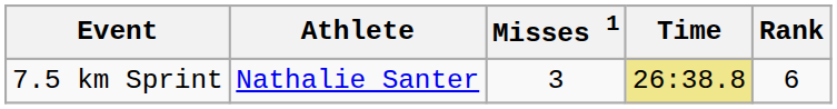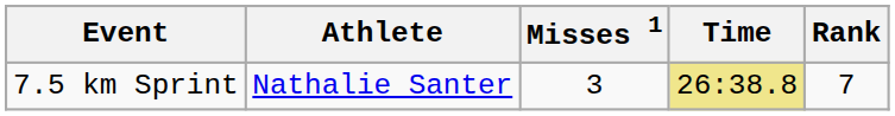7.5 km Sprint | Rank: 6 -> 7
